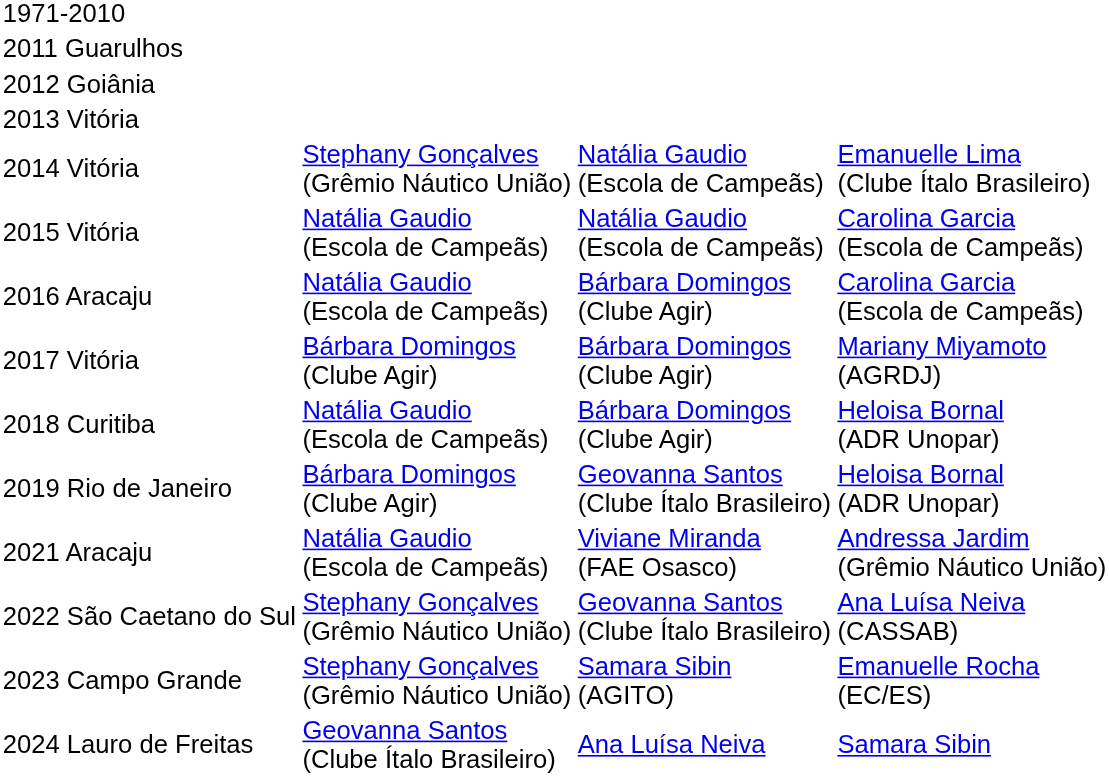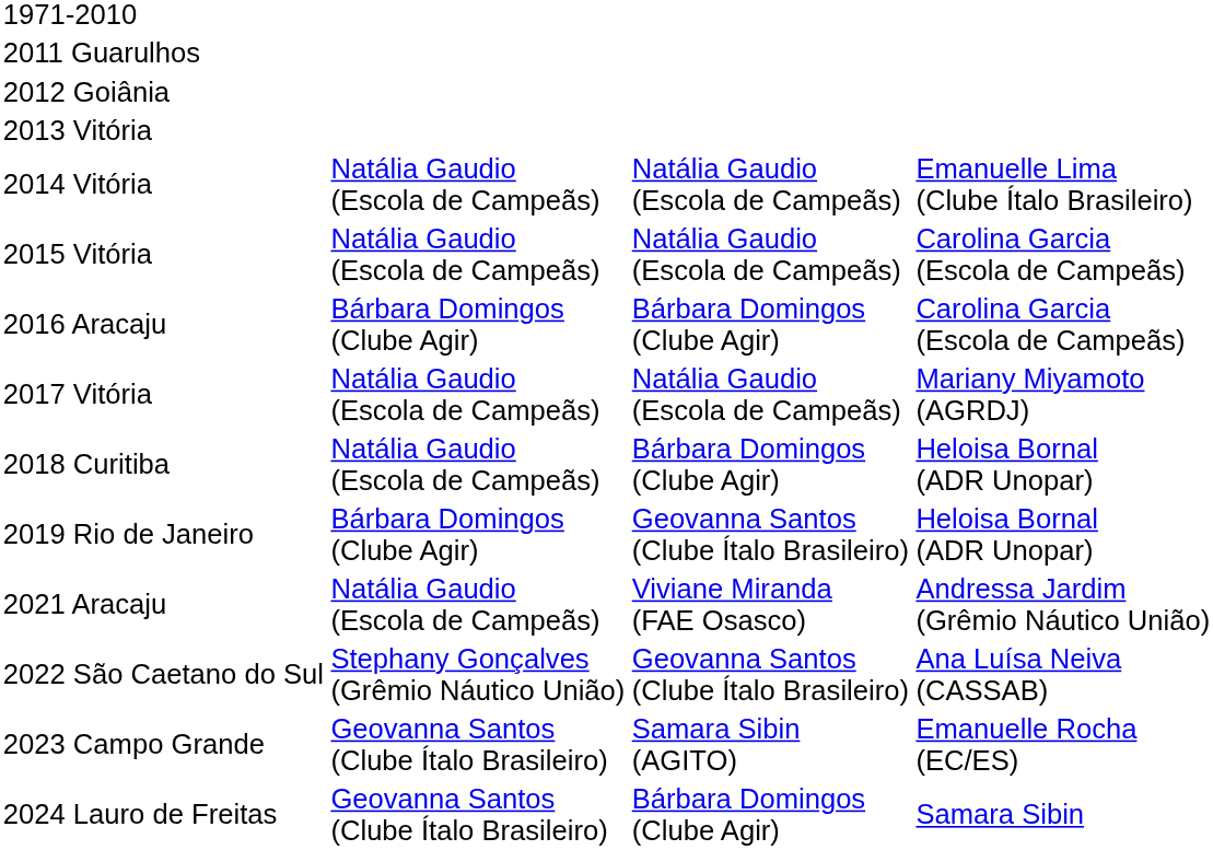2014 Vitória | column 2: Stephany Gonçalves (Grêmio Náutico União) -> Natália Gaudio (Escola de Campeãs)
2016 Aracaju | column 2: Natália Gaudio (Escola de Campeãs) -> Bárbara Domingos (Clube Agir)
2017 Vitória | column 2: Bárbara Domingos (Clube Agir) -> Natália Gaudio (Escola de Campeãs)
2017 Vitória | column 3: Bárbara Domingos (Clube Agir) -> Natália Gaudio (Escola de Campeãs)
2023 Campo Grande | column 2: Stephany Gonçalves (Grêmio Náutico União) -> Geovanna Santos (Clube Ítalo Brasileiro)
2024 Lauro de Freitas | column 3: Ana Luísa Neiva -> Bárbara Domingos (Clube Agir)
